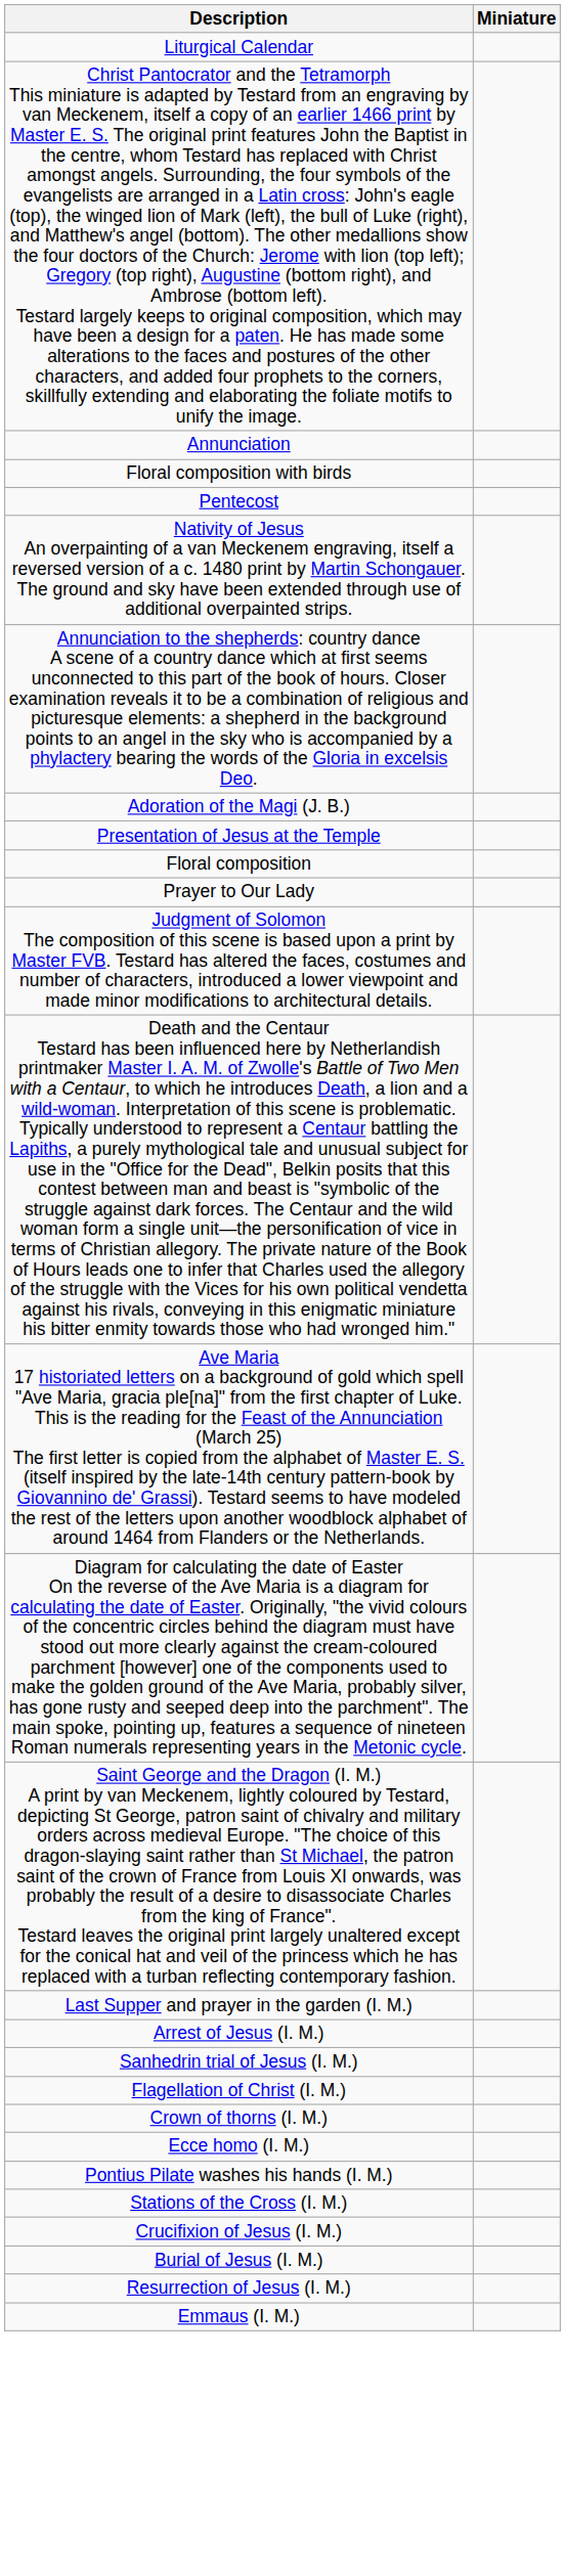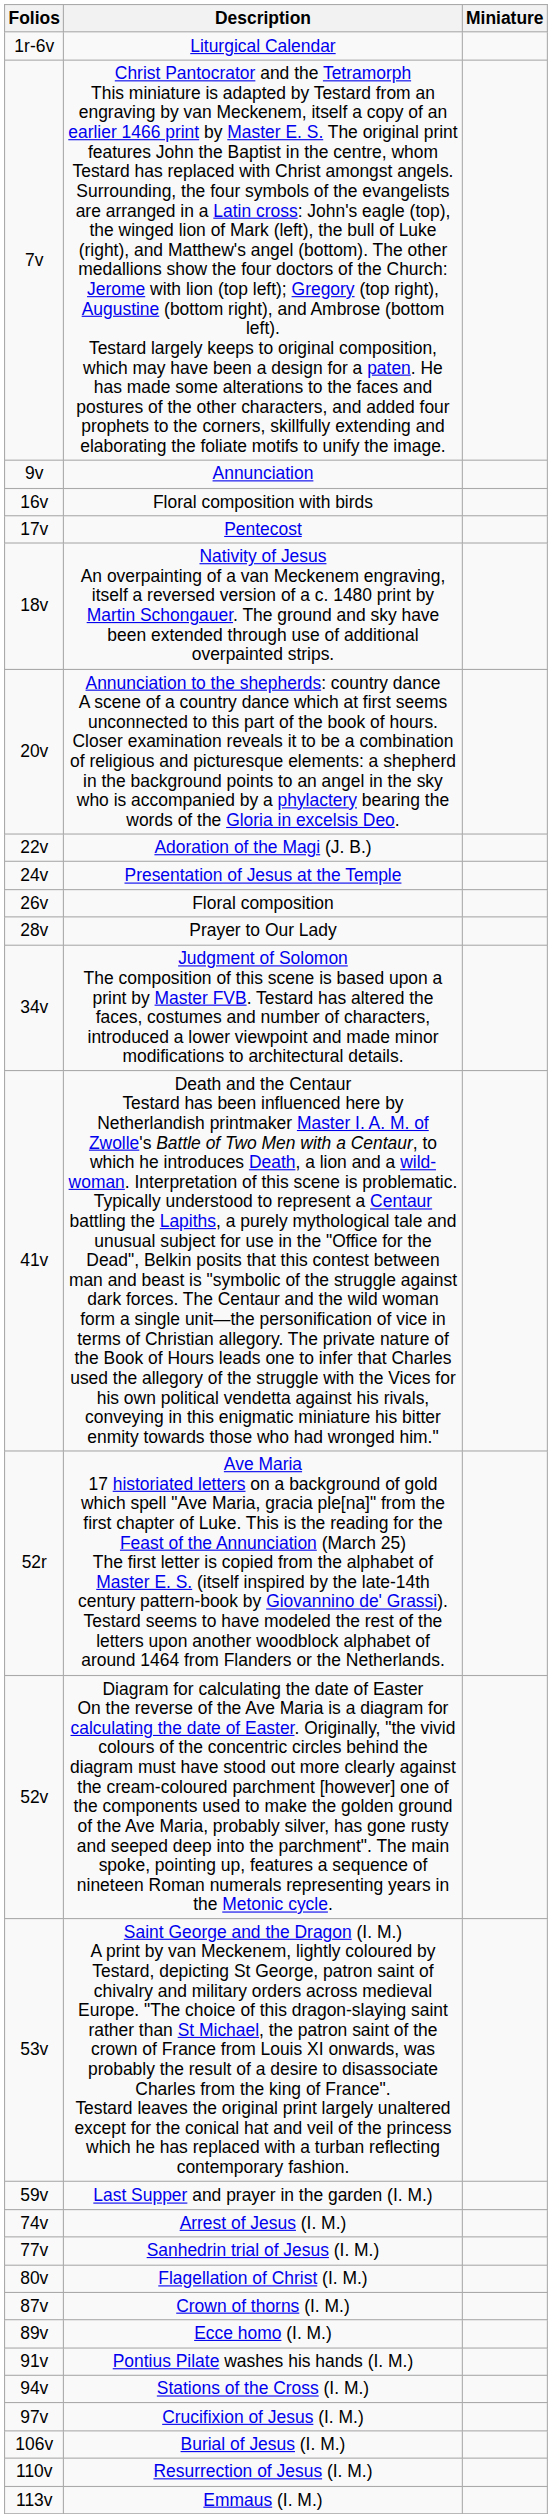+ column: Folios | 1r-6v | 7v | 9v | 16v | 17v | 18v | 20v | 22v | 24v | 26v | 28v | 34v | 41v | 52r | 52v | 53v | 59v | 74v | 77v | 80v | 87v | 89v | 91v | 94v | 97v | 106v | 110v | 113v
